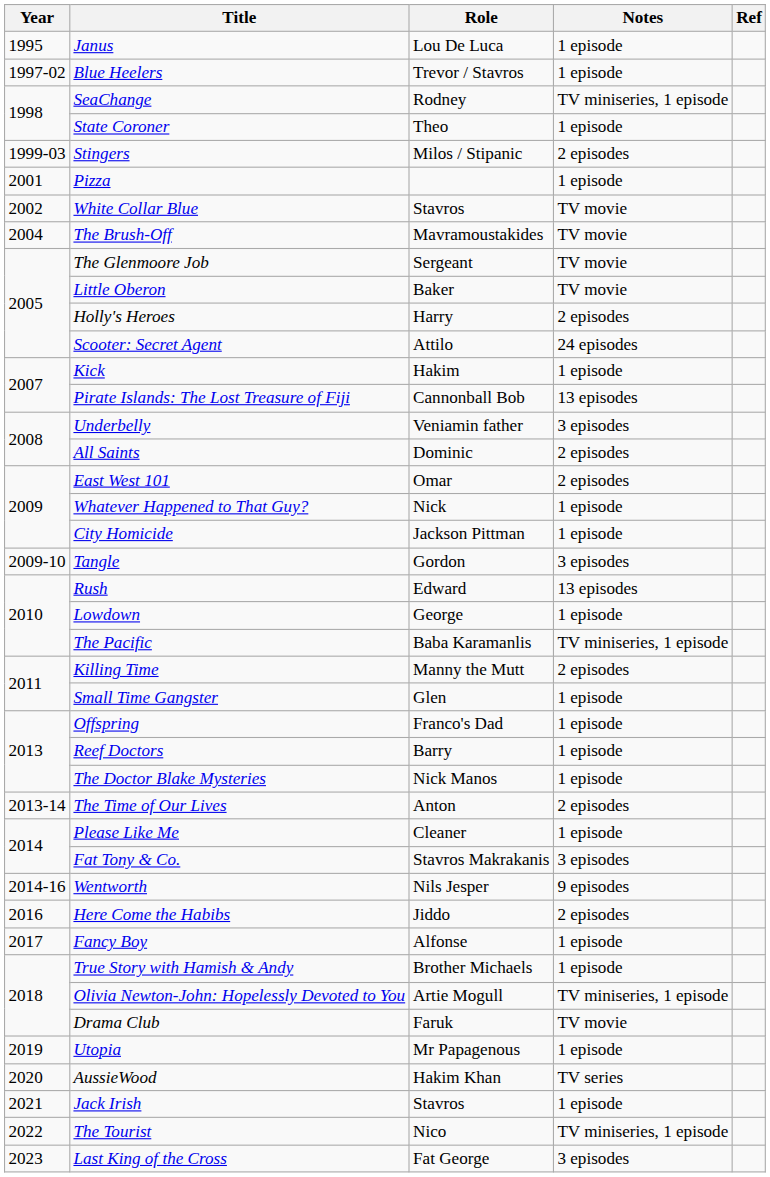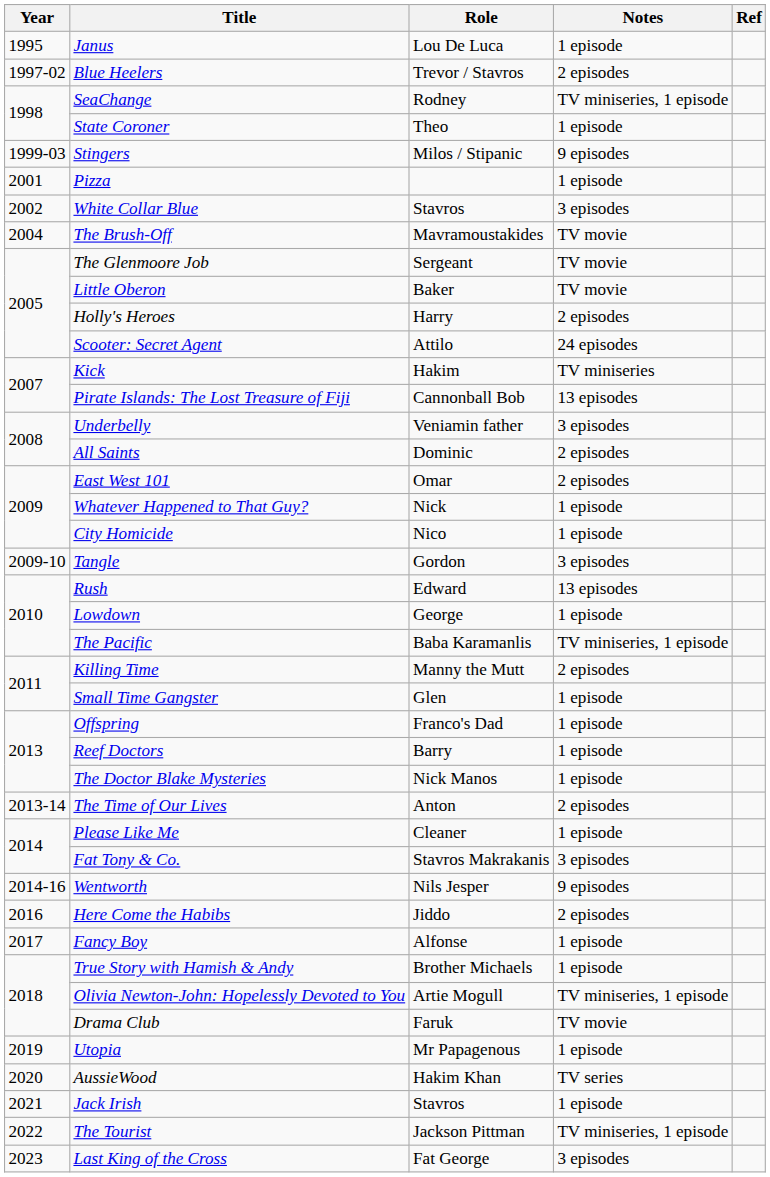Blue Heelers | Notes: 1 episode -> 2 episodes
Stingers | Notes: 2 episodes -> 9 episodes
White Collar Blue | Notes: TV movie -> 3 episodes
Kick | Notes: 1 episode -> TV miniseries
City Homicide | Role: Jackson Pittman -> Nico
The Tourist | Role: Nico -> Jackson Pittman
